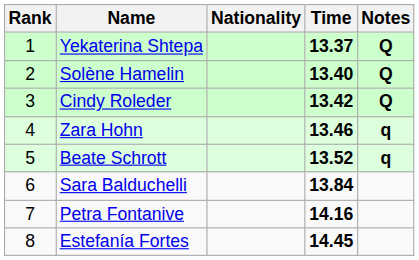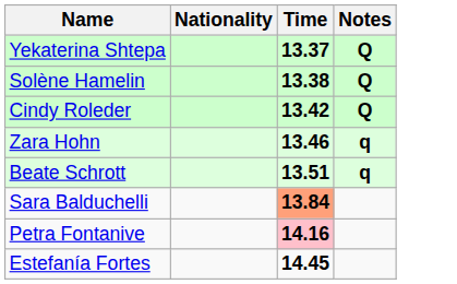- column: Rank | 1 | 2 | 3 | 4 | 5 | 6 | 7 | 8
Solène Hamelin | Time: 13.40 -> 13.38
Beate Schrott | Time: 13.52 -> 13.51
Sara Balduchelli | Time: no background -> lightsalmon background
Petra Fontanive | Time: no background -> pink background
